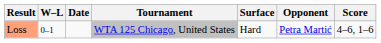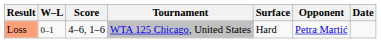columns swapped: Date <-> Score
